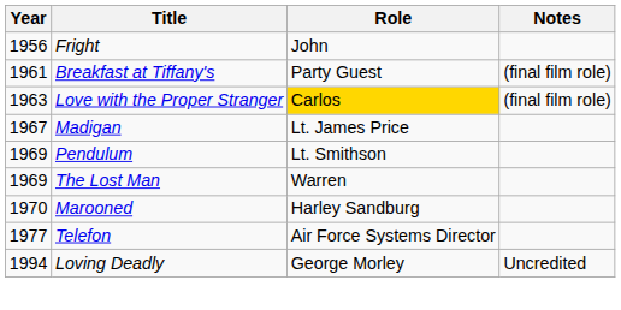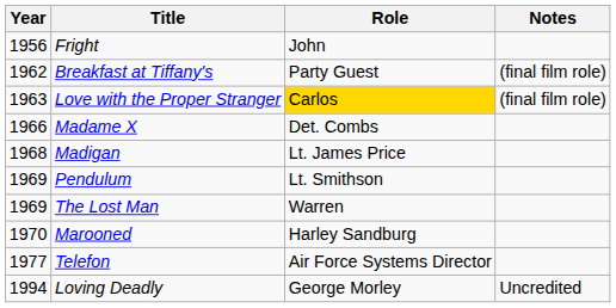Breakfast at Tiffany's | Year: 1961 -> 1962
+ row: 1966 | Madame X | Det. Combs
Madigan | Year: 1967 -> 1968
